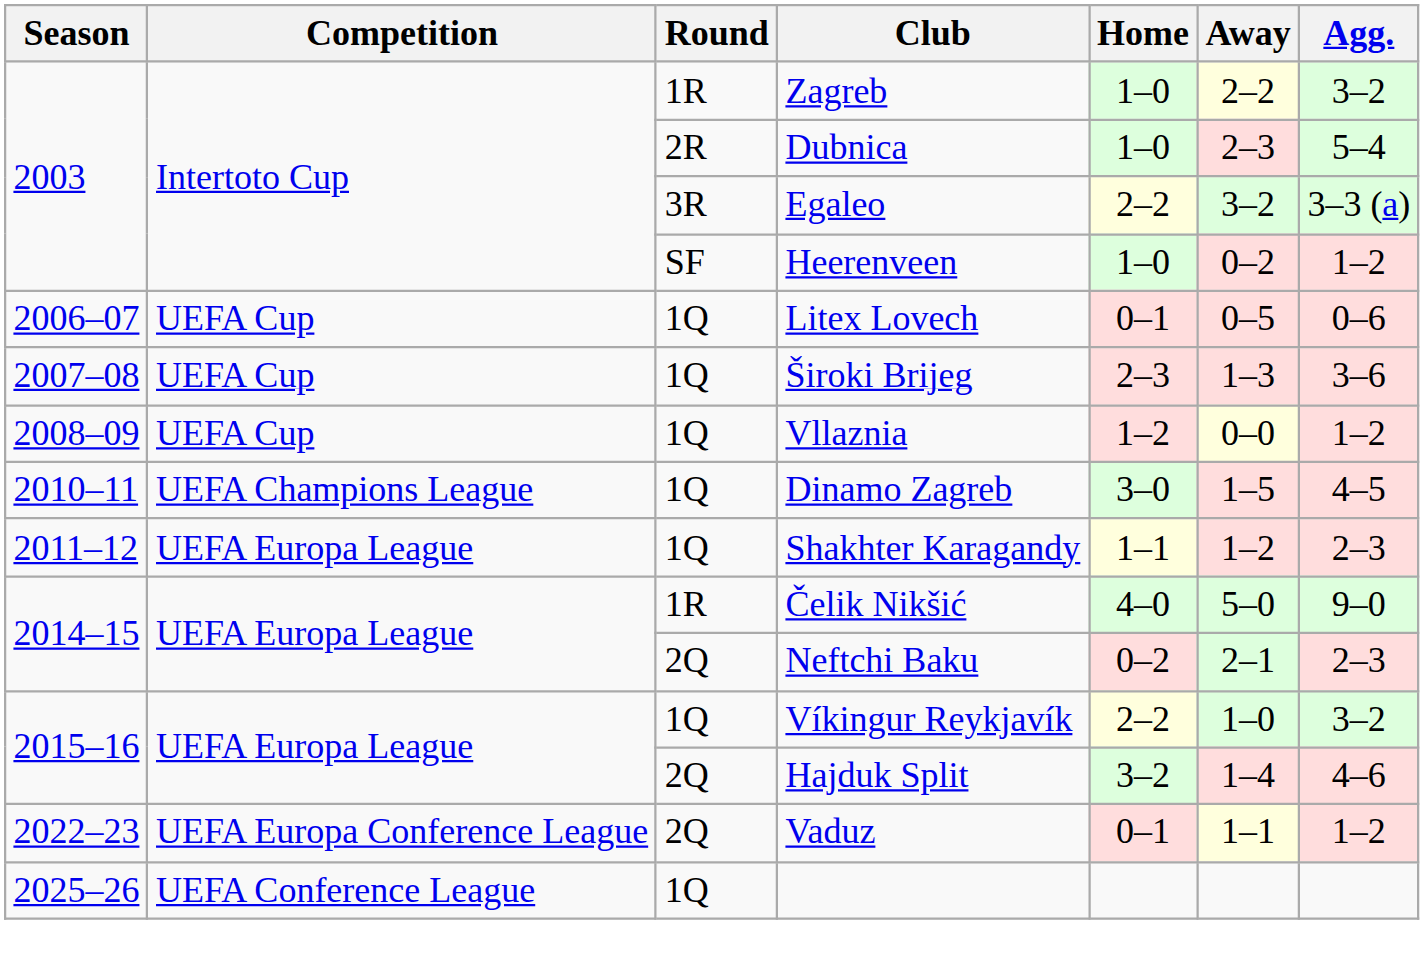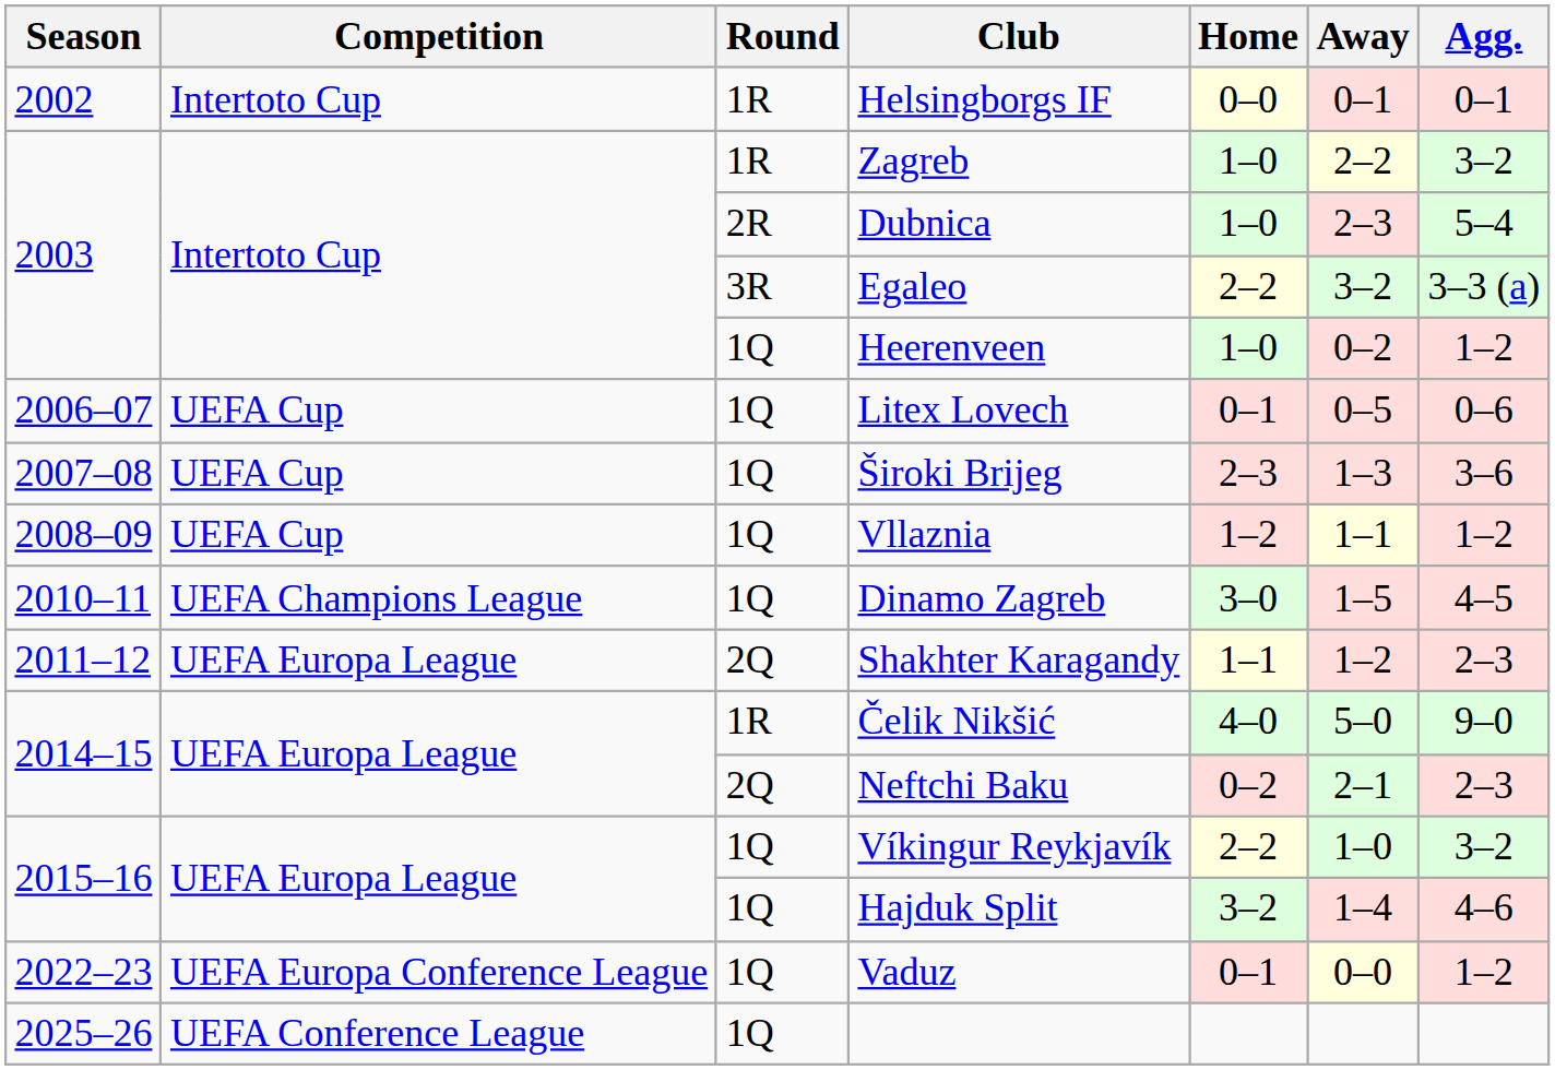+ row: 2002 | Intertoto Cup | 1R | Helsingborgs IF | 0–0 | 0–1 | 0–1
Heerenveen | Round: SF -> 1Q
Vllaznia | Away: 0–0 -> 1–1
Shakhter Karagandy | Round: 1Q -> 2Q
Hajduk Split | Round: 2Q -> 1Q
Vaduz | Round: 2Q -> 1Q
Vaduz | Away: 1–1 -> 0–0
